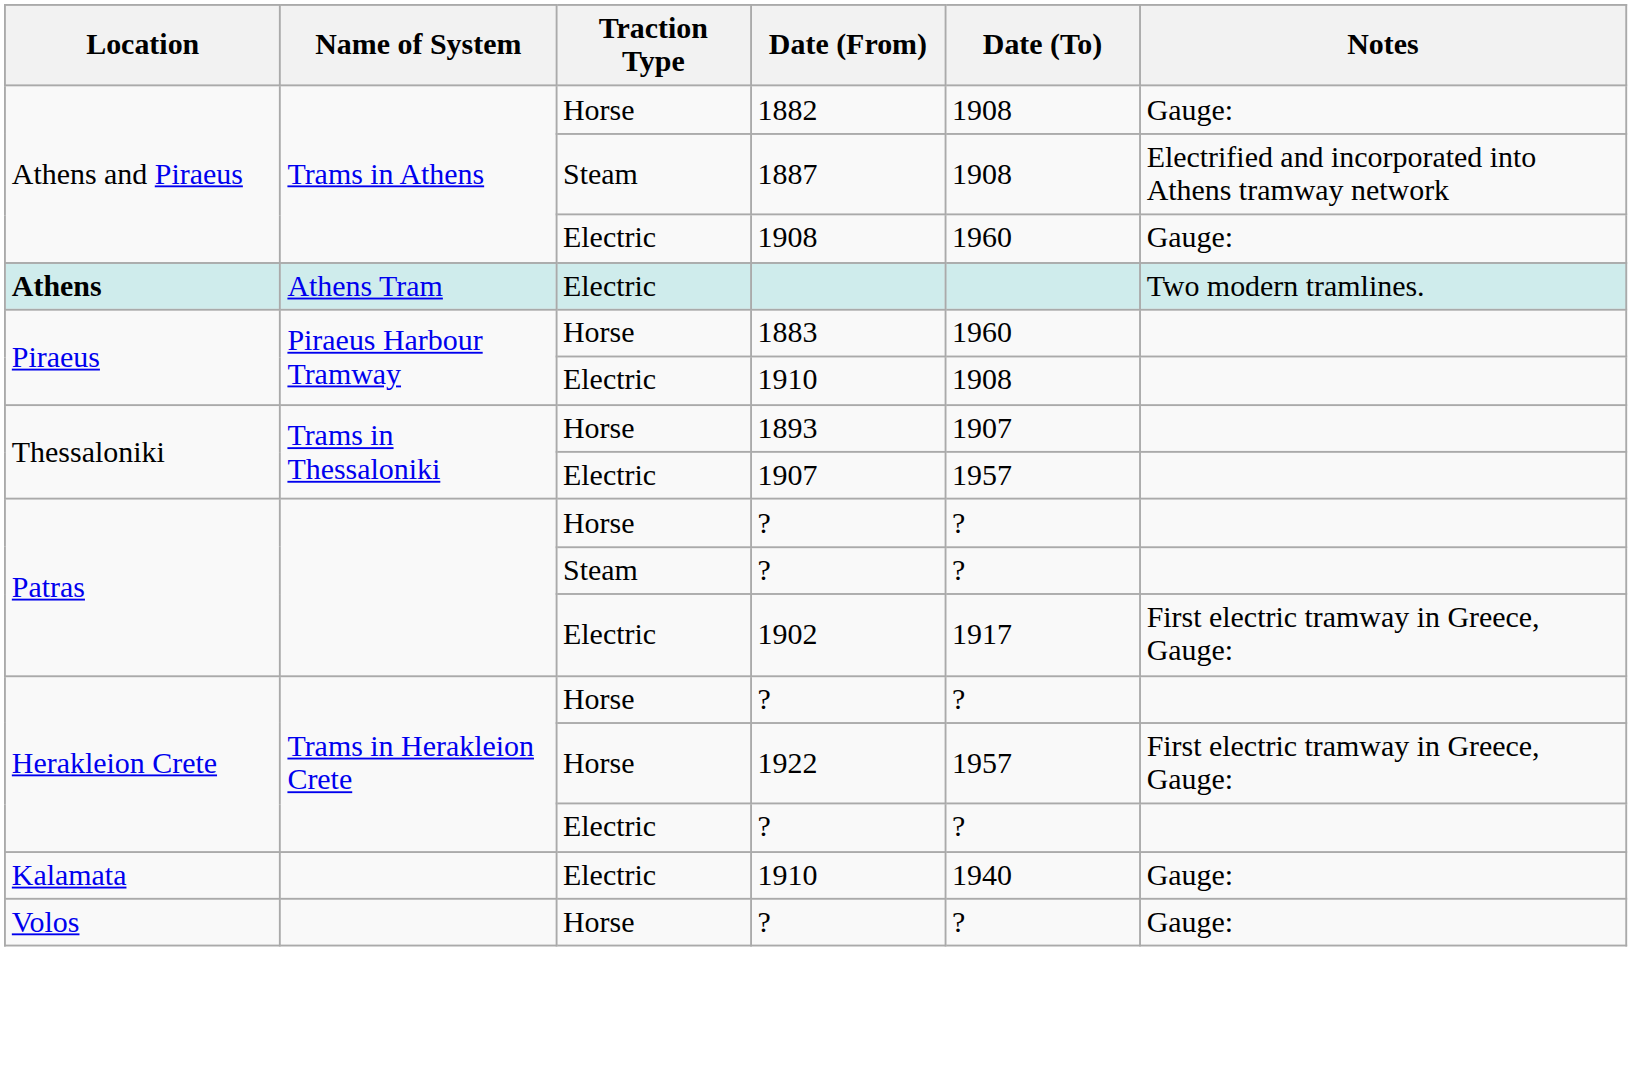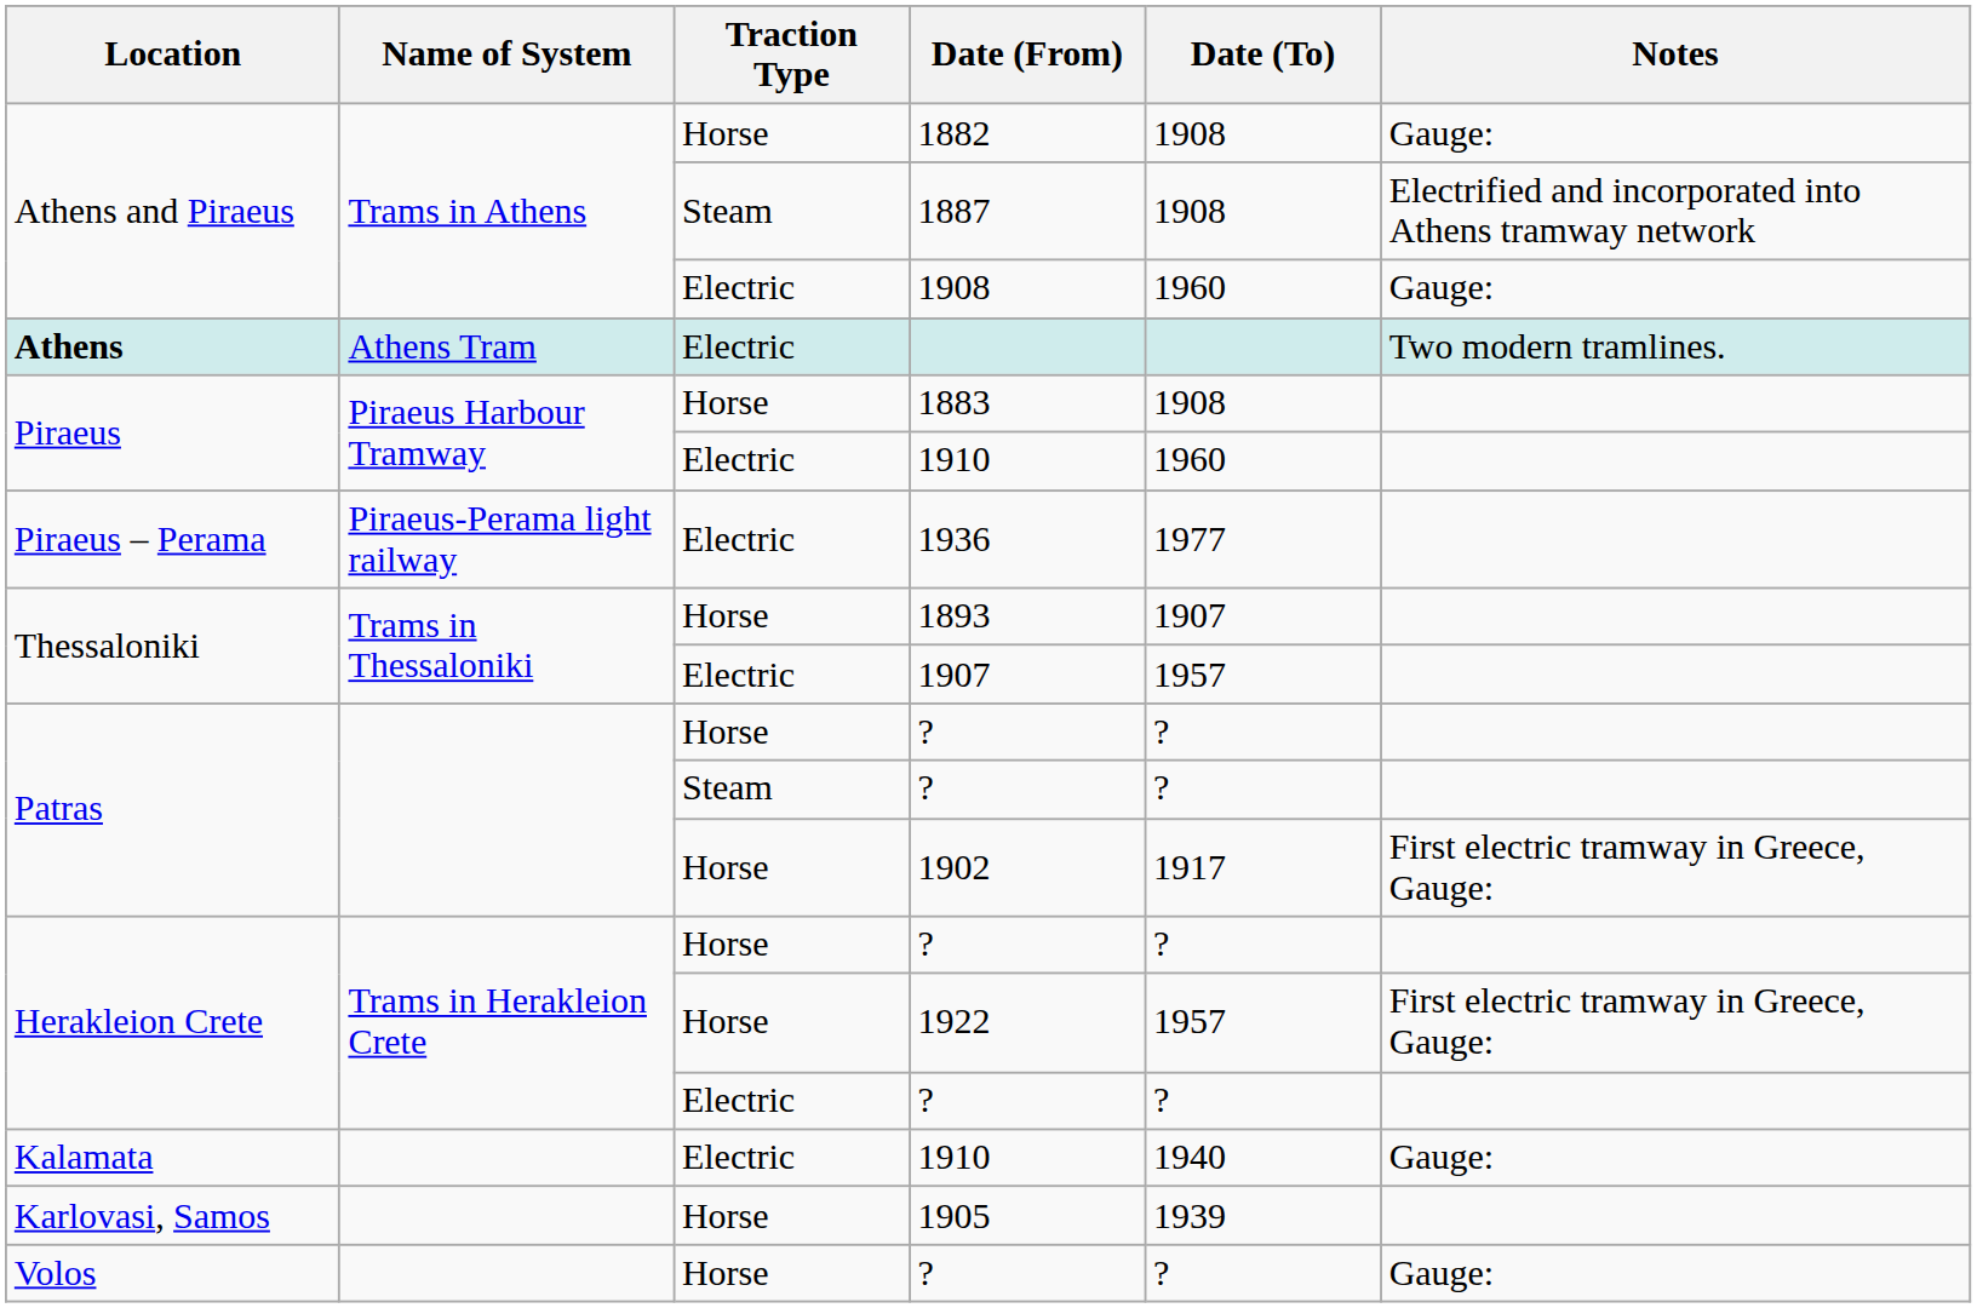1883 | Date (To): 1960 -> 1908
Piraeus / 1910 | Date (To): 1908 -> 1960
+ row: Piraeus – Perama | Piraeus-Perama light railway | Electric | 1936 | 1977
1902 | Traction Type: Electric -> Horse
+ row: Karlovasi, Samos | Horse | 1905 | 1939
